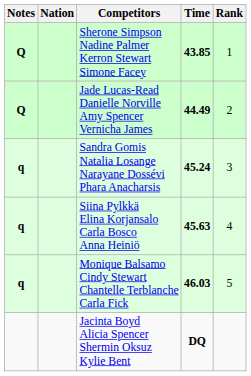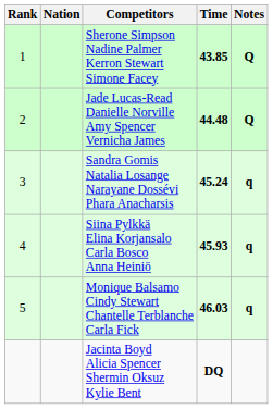columns swapped: Rank <-> Notes
Jade Lucas-Read Danielle Norville Amy Spencer Vernicha James | Time: 44.49 -> 44.48
Siina Pylkkä Elina Korjansalo Carla Bosco Anna Heiniö | Time: 45.63 -> 45.93
